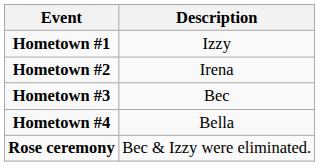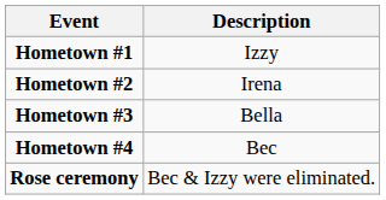Hometown #3 | Description: Bec -> Bella
Hometown #4 | Description: Bella -> Bec
